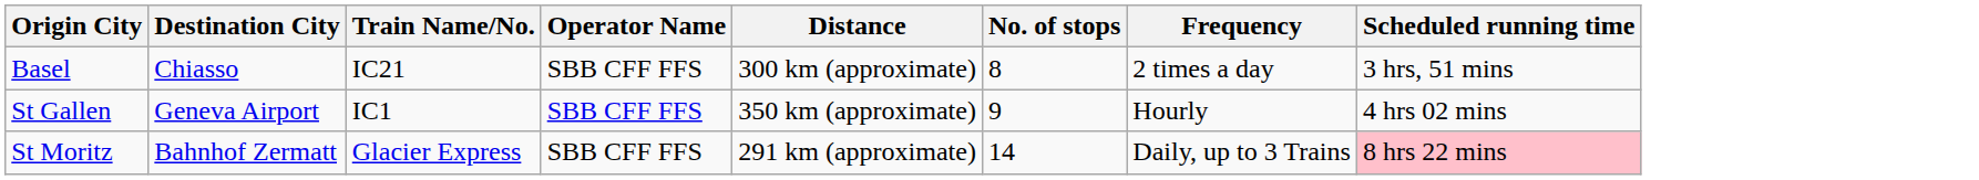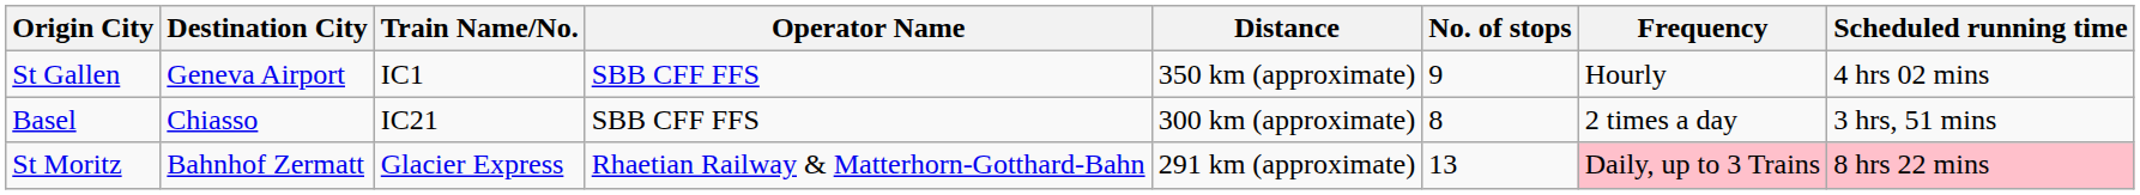rows swapped: St Gallen <-> Basel
St Moritz | Operator Name: SBB CFF FFS -> Rhaetian Railway & Matterhorn-Gotthard-Bahn
St Moritz | No. of stops: 14 -> 13
St Moritz | Frequency: no background -> pink background
